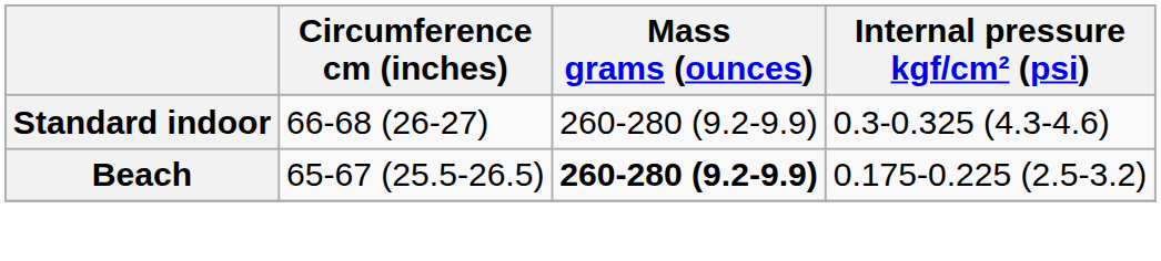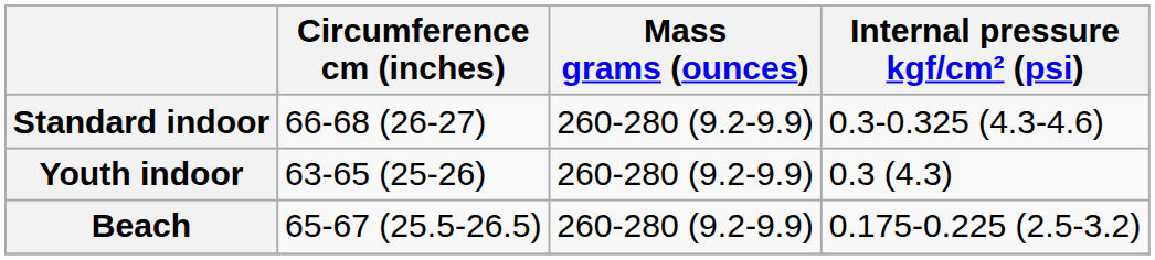+ row: Youth indoor | 63-65 (25-26) | 260-280 (9.2-9.9) | 0.3 (4.3)
Beach | Mass grams (ounces): bold -> normal
